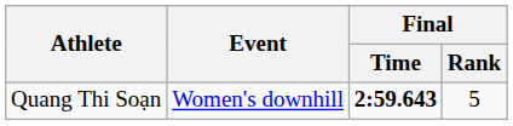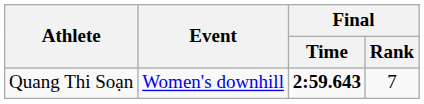Quang Thi Soạn | Final / Rank: 5 -> 7
